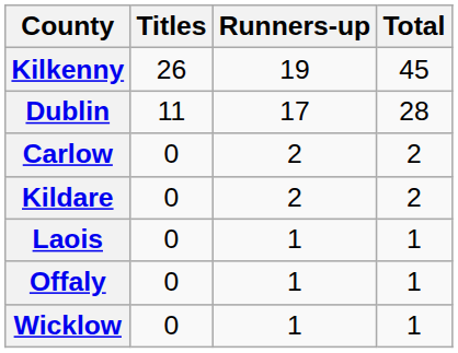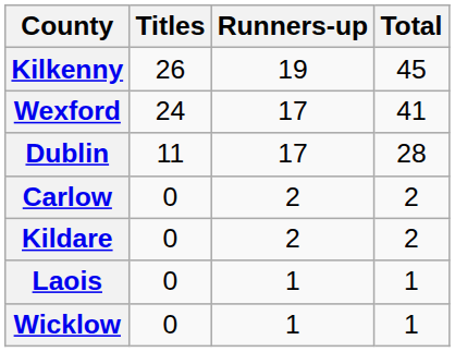+ row: Wexford | 24 | 17 | 41
- row: Offaly | 0 | 1 | 1
